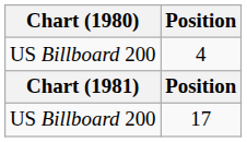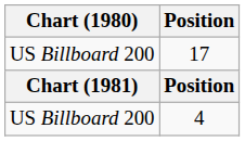rows swapped: 17 <-> 4
